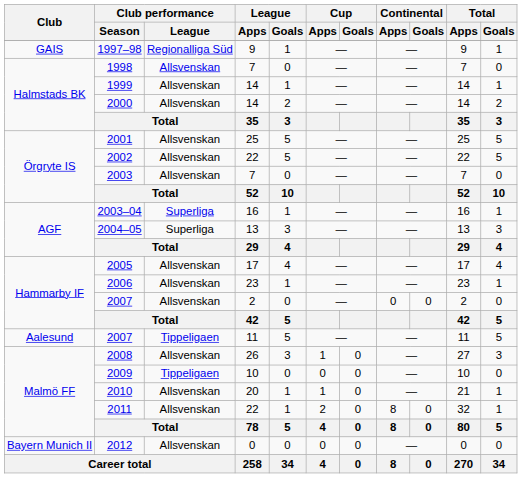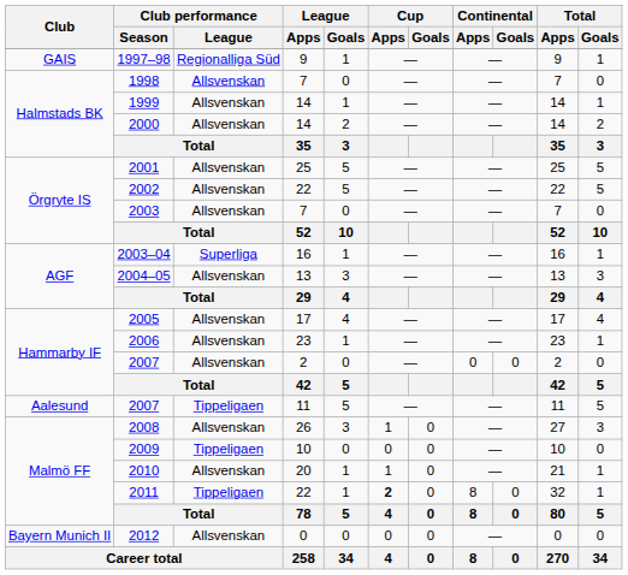2004–05 | Club performance / League: Superliga -> Allsvenskan
2011 | Club performance / League: Allsvenskan -> Tippeligaen
2011 | Cup / Apps: normal -> bold
